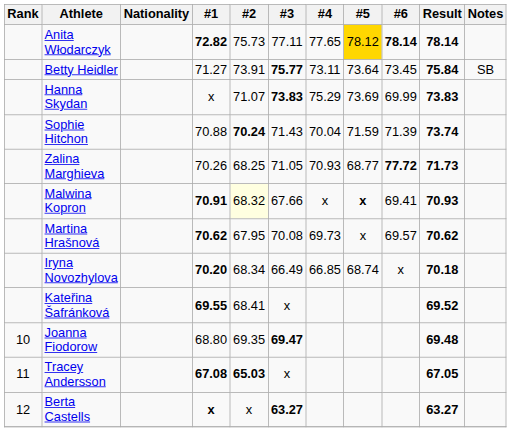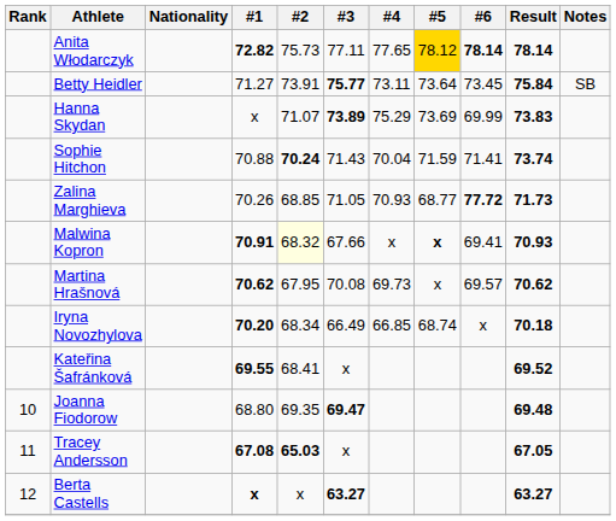Hanna Skydan | #3: 73.83 -> 73.89
Sophie Hitchon | #6: 71.39 -> 71.41
Zalina Marghieva | #2: 68.25 -> 68.85
